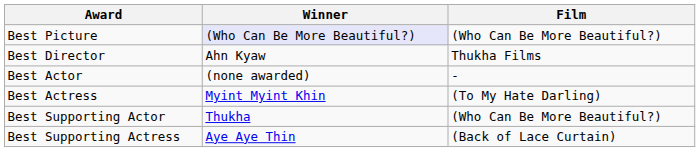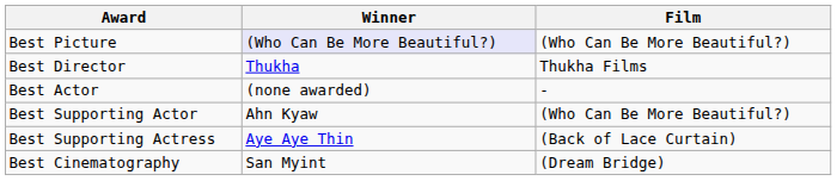Best Director | Winner: Ahn Kyaw -> Thukha
- row: Best Actress | Myint Myint Khin | (To My Hate Darling)
Best Supporting Actor | Winner: Thukha -> Ahn Kyaw
+ row: Best Cinematography | San Myint | (Dream Bridge)
